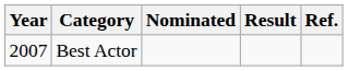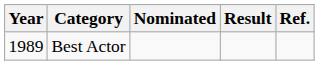Best Actor | Year: 2007 -> 1989
